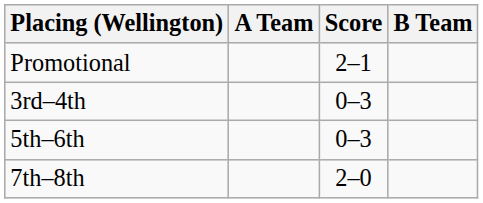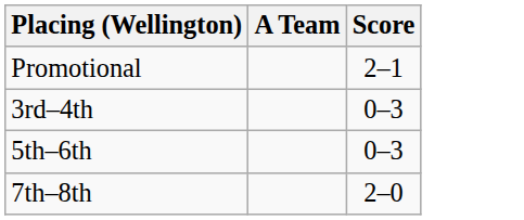- column: B Team
